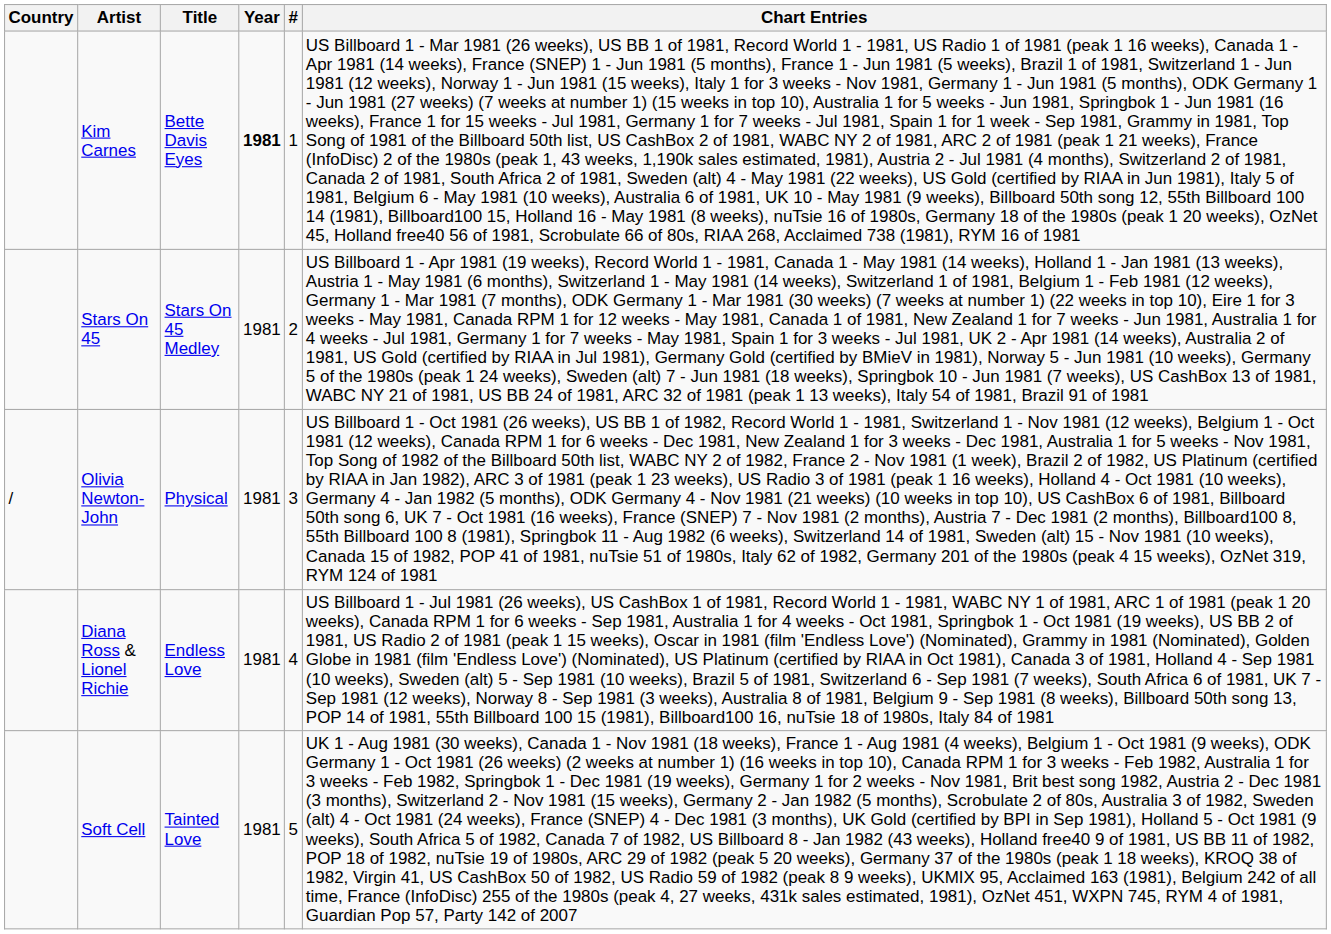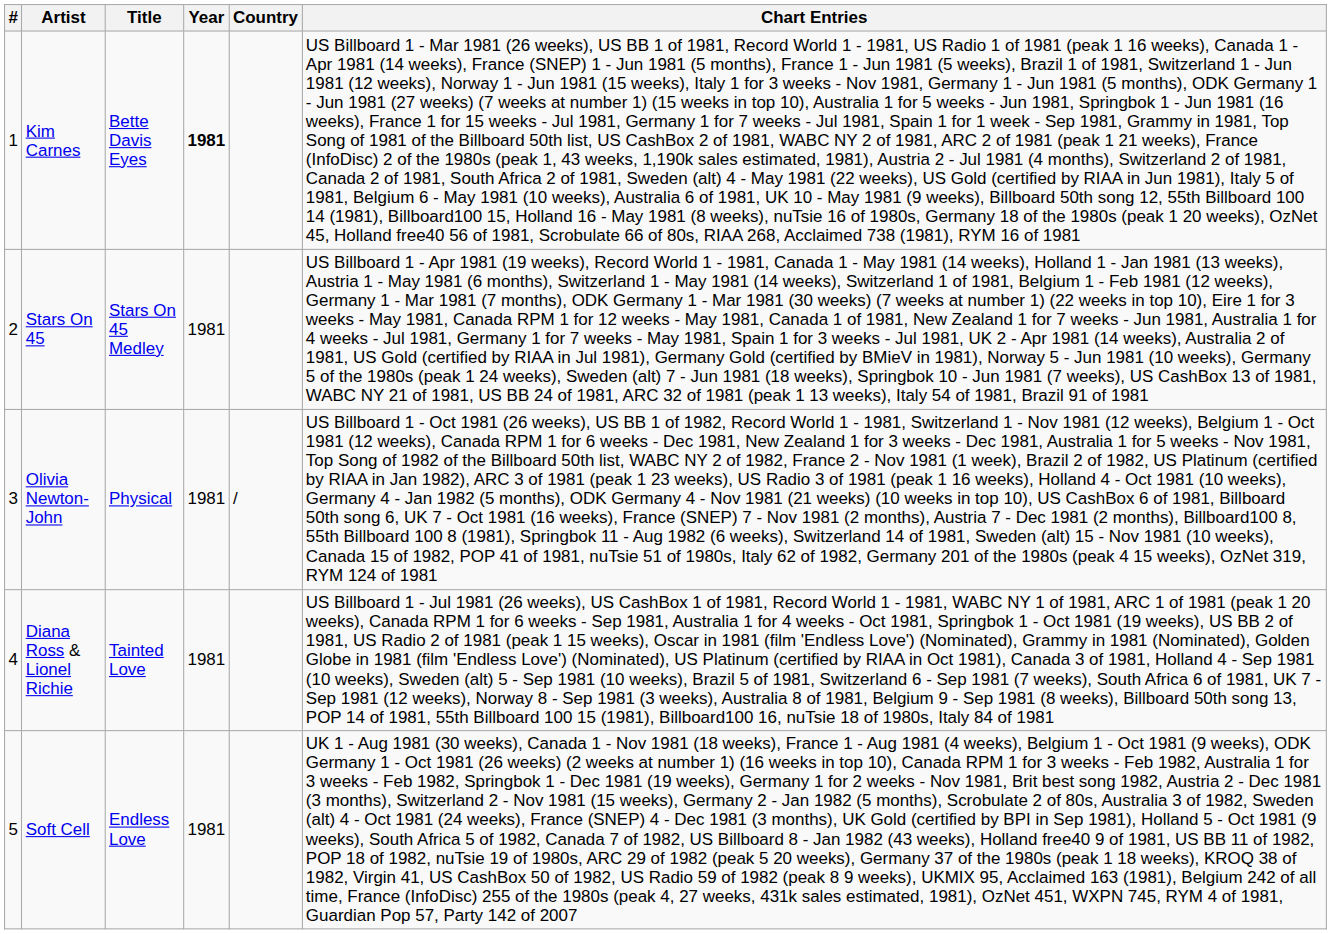columns swapped: # <-> Country
Diana Ross & Lionel Richie | Title: Endless Love -> Tainted Love
Soft Cell | Title: Tainted Love -> Endless Love
